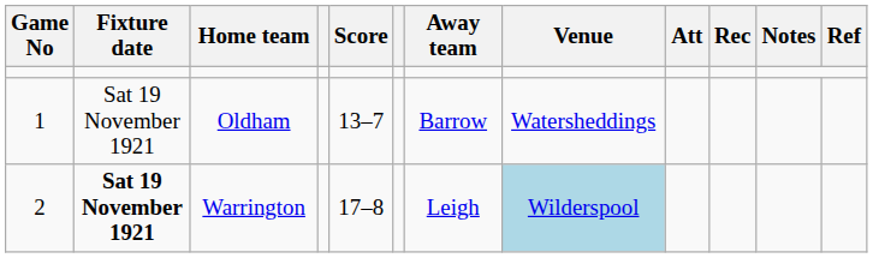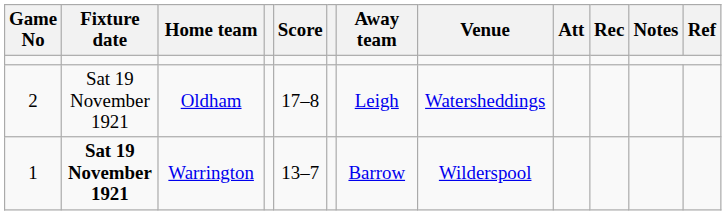Oldham | Game No: 1 -> 2
Oldham | Score: 13–7 -> 17–8
Oldham | Away team: Barrow -> Leigh
Warrington | Game No: 2 -> 1
Warrington | Score: 17–8 -> 13–7
Warrington | Away team: Leigh -> Barrow
Warrington | Venue: lightblue background -> no background
